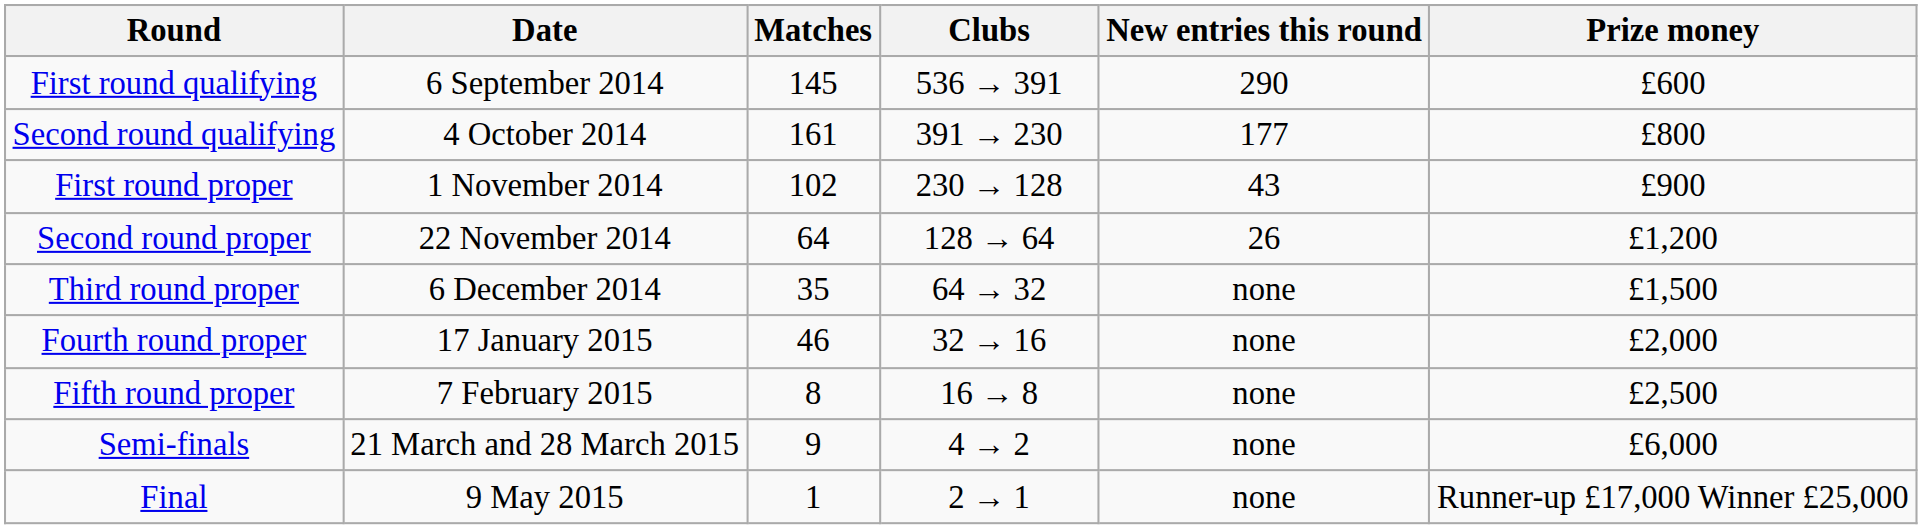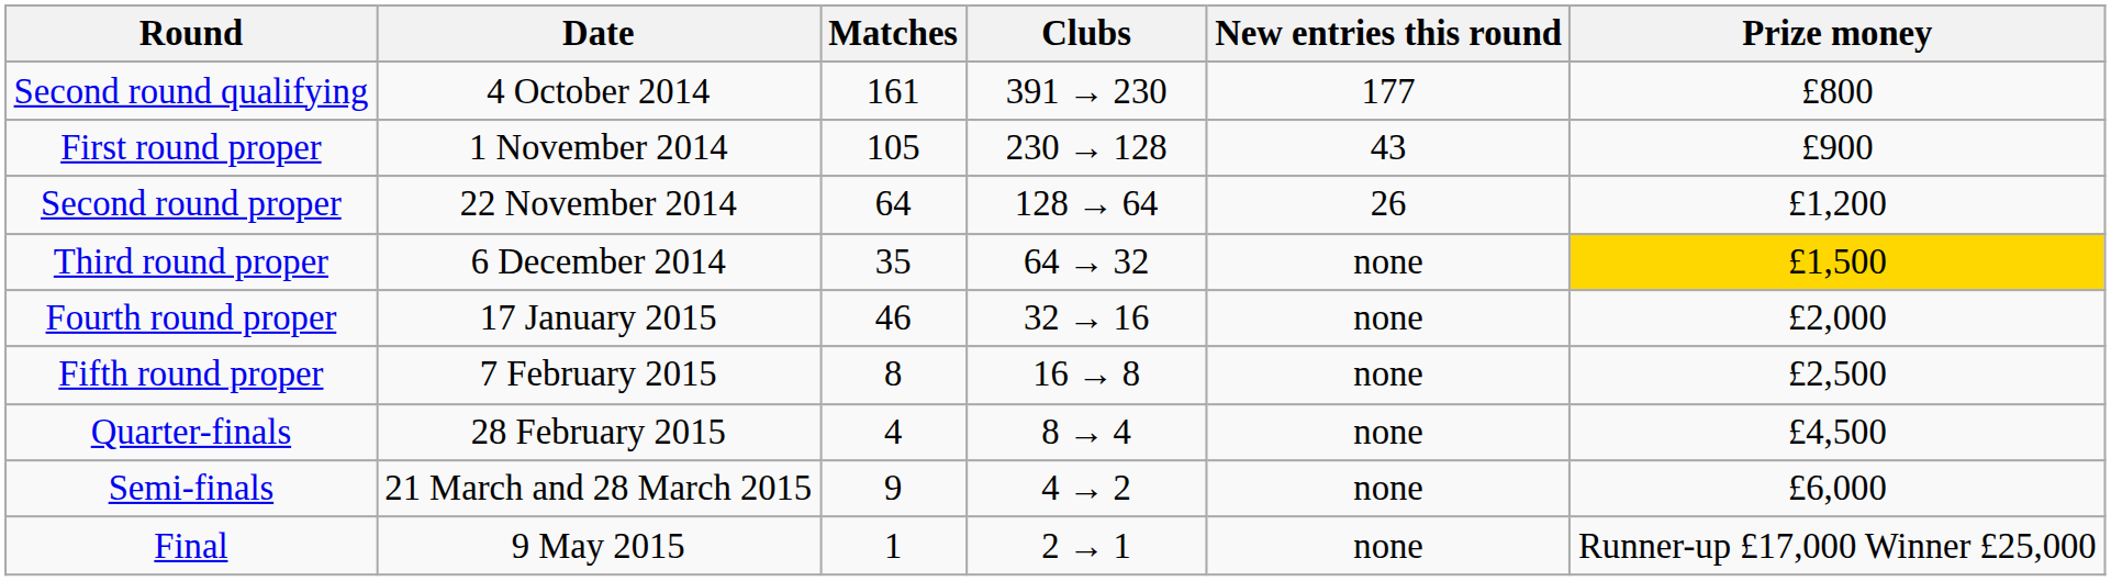- row: First round qualifying | 6 September 2014 | 145 | 536 → 391 | 290 | £600
First round proper | Matches: 102 -> 105
Third round proper | Prize money: no background -> gold background
+ row: Quarter-finals | 28 February 2015 | 4 | 8 → 4 | none | £4,500
